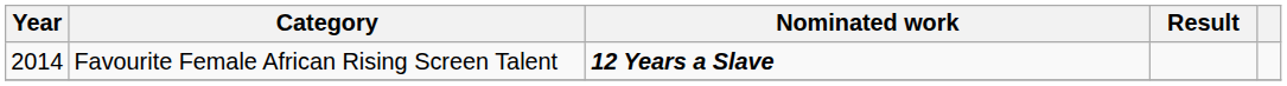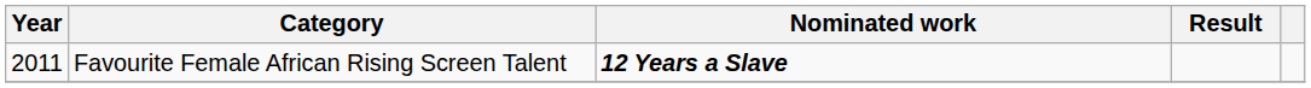Favourite Female African Rising Screen Talent | Year: 2014 -> 2011
